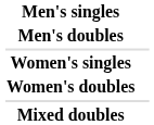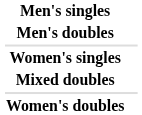rows swapped: Women's doubles <-> Mixed doubles
